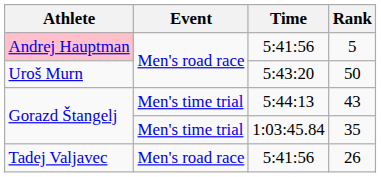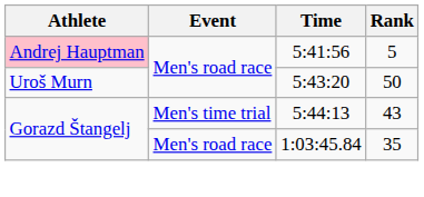35 | Event: Men's time trial -> Men's road race
- row: Tadej Valjavec | Men's road race | 5:41:56 | 26
